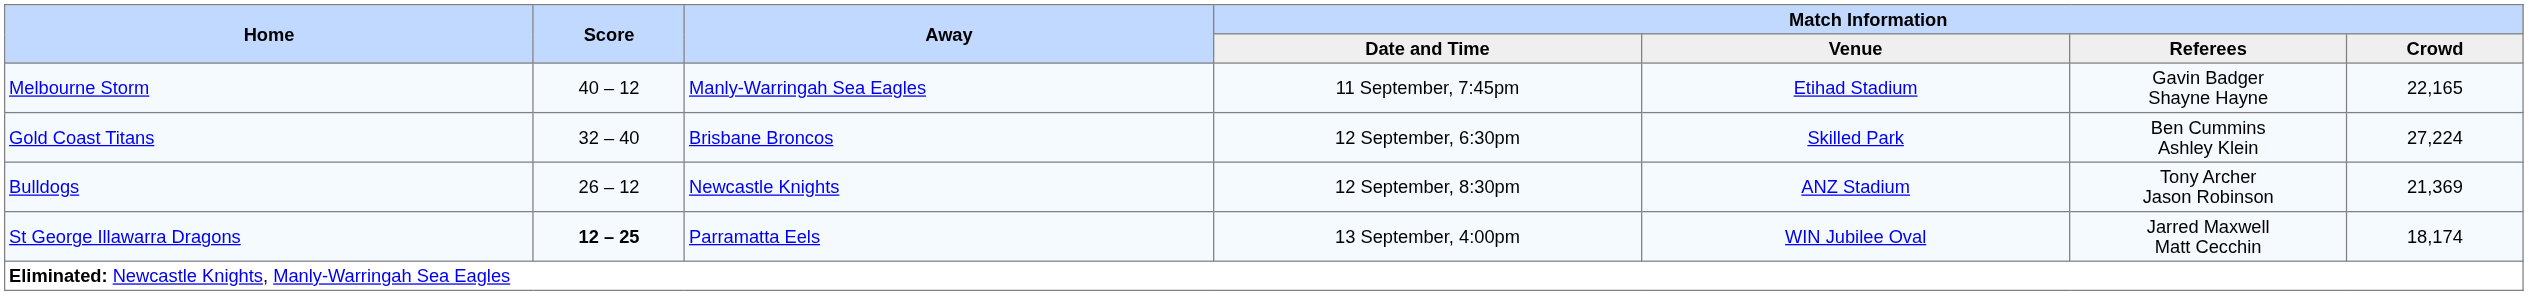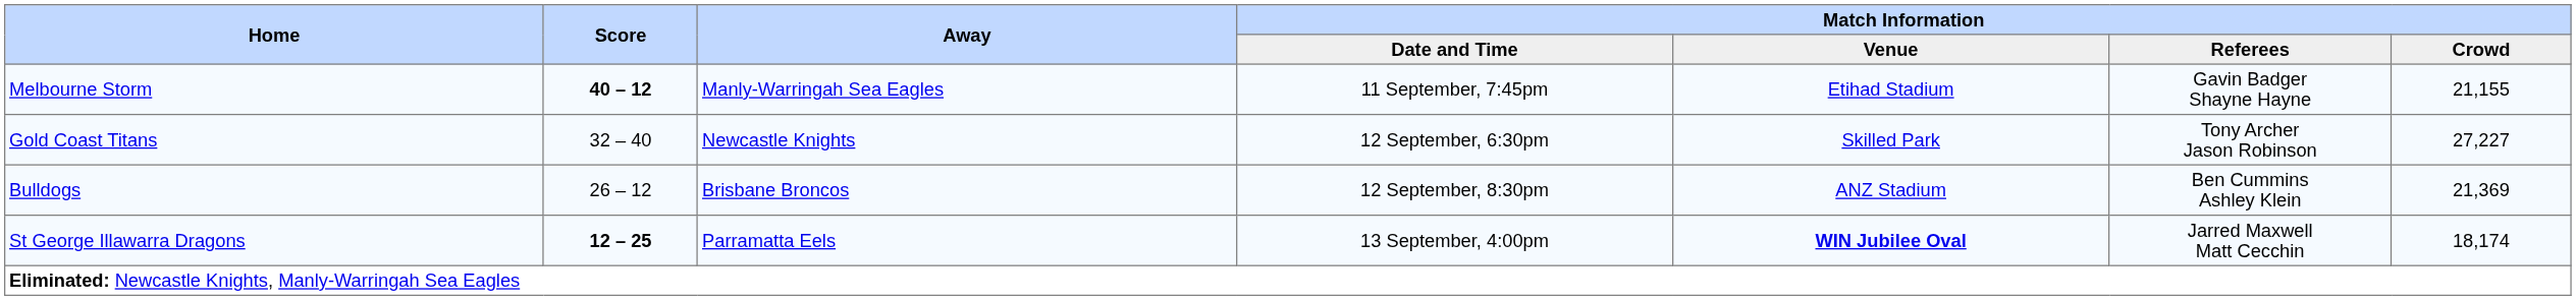Melbourne Storm | Score: normal -> bold
Melbourne Storm | Match Information / Crowd: 22,165 -> 21,155
Gold Coast Titans | Away: Brisbane Broncos -> Newcastle Knights
Gold Coast Titans | Match Information / Referees: Ben Cummins Ashley Klein -> Tony Archer Jason Robinson
Gold Coast Titans | Match Information / Crowd: 27,224 -> 27,227
Bulldogs | Away: Newcastle Knights -> Brisbane Broncos
Bulldogs | Match Information / Referees: Tony Archer Jason Robinson -> Ben Cummins Ashley Klein
St George Illawarra Dragons | Match Information / Venue: normal -> bold
